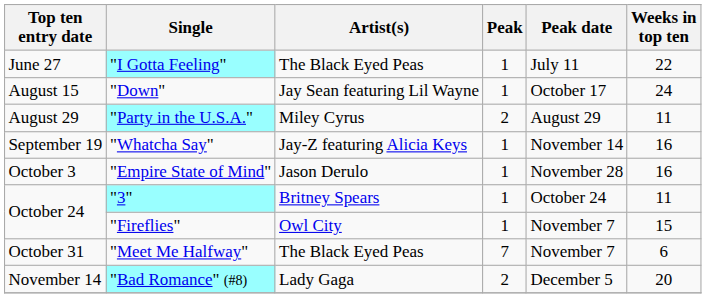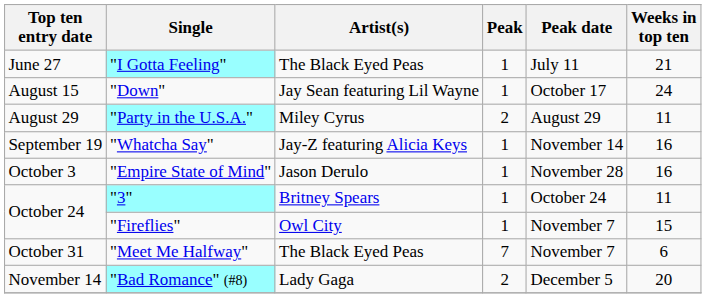"I Gotta Feeling" | Weeks in top ten: 22 -> 21
